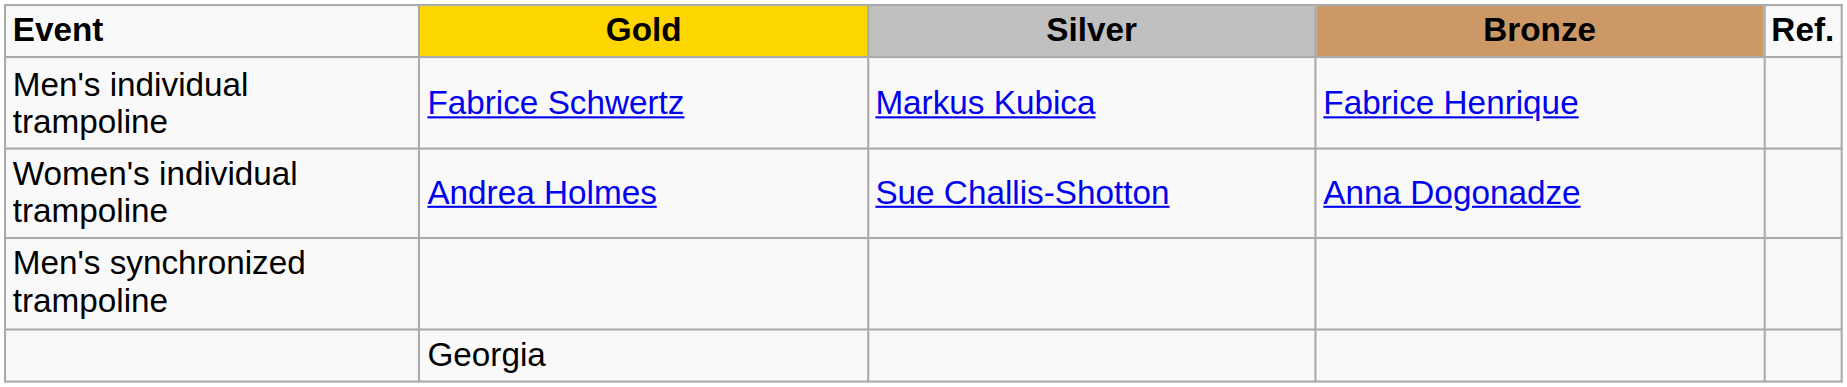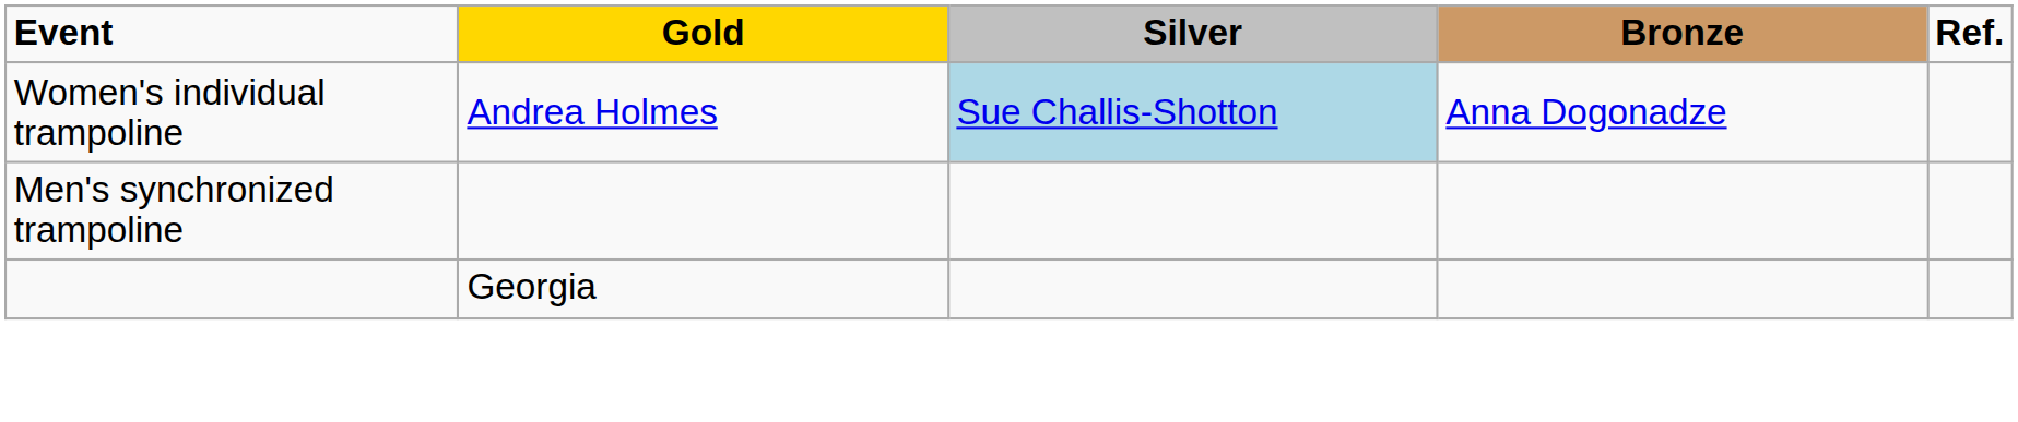- row: Men's individual trampoline | Fabrice Schwertz | Markus Kubica | Fabrice Henrique
Women's individual trampoline | Silver: no background -> lightblue background
